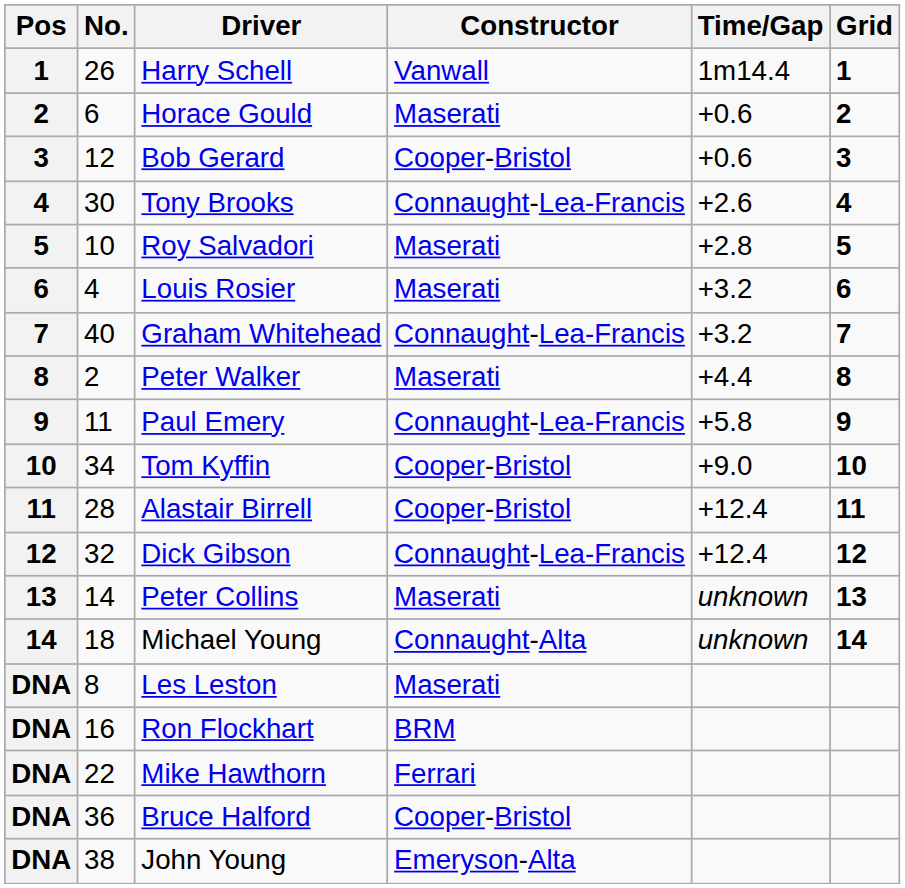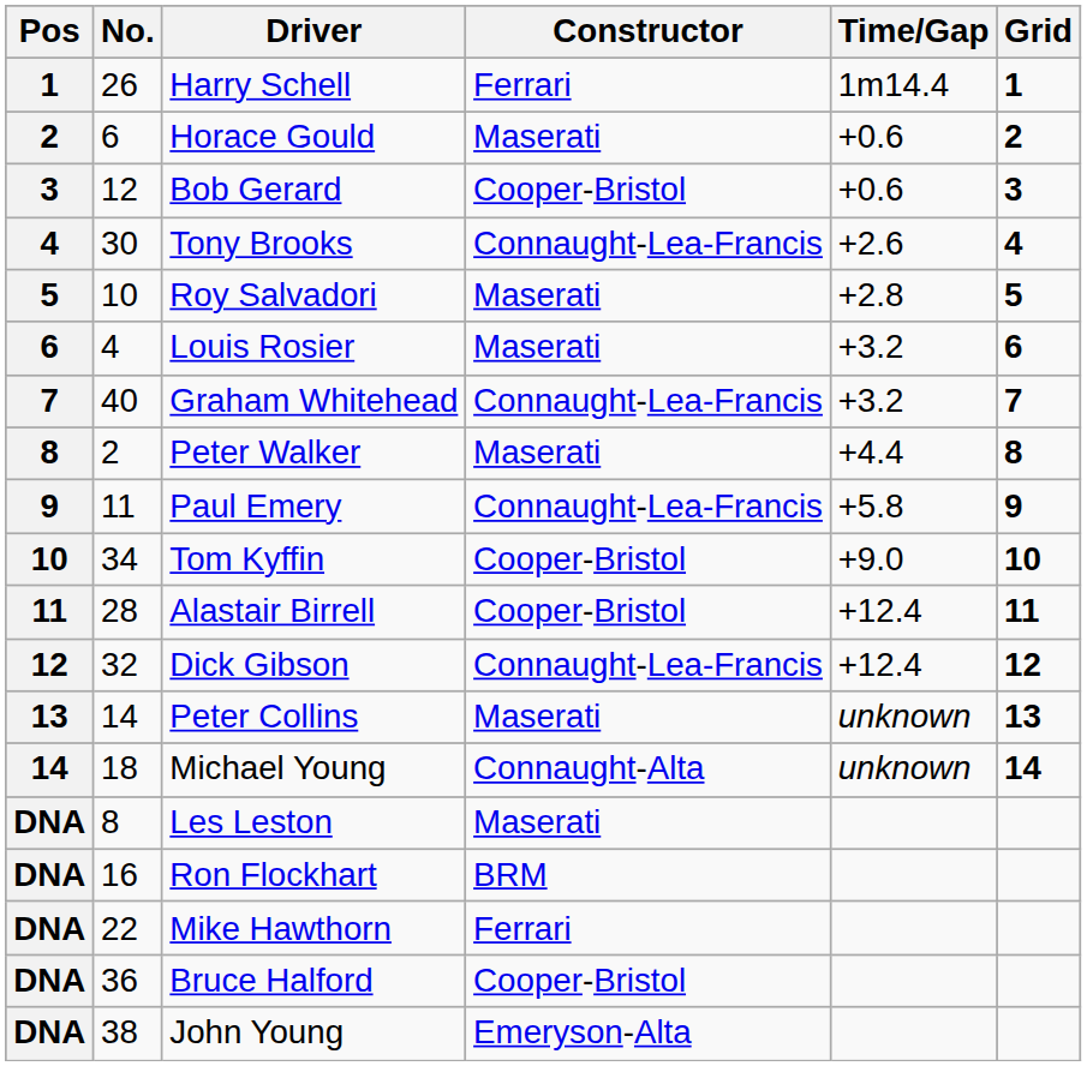Harry Schell | Constructor: Vanwall -> Ferrari
